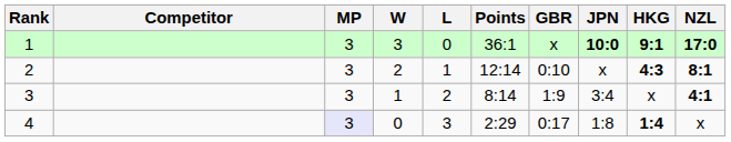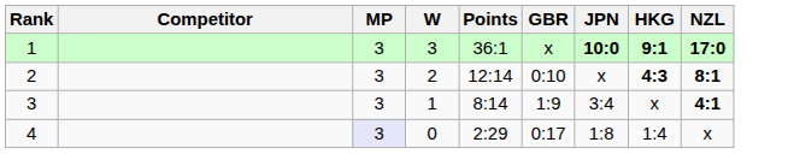- column: L | 0 | 1 | 2 | 3
4 | HKG: bold -> normal
